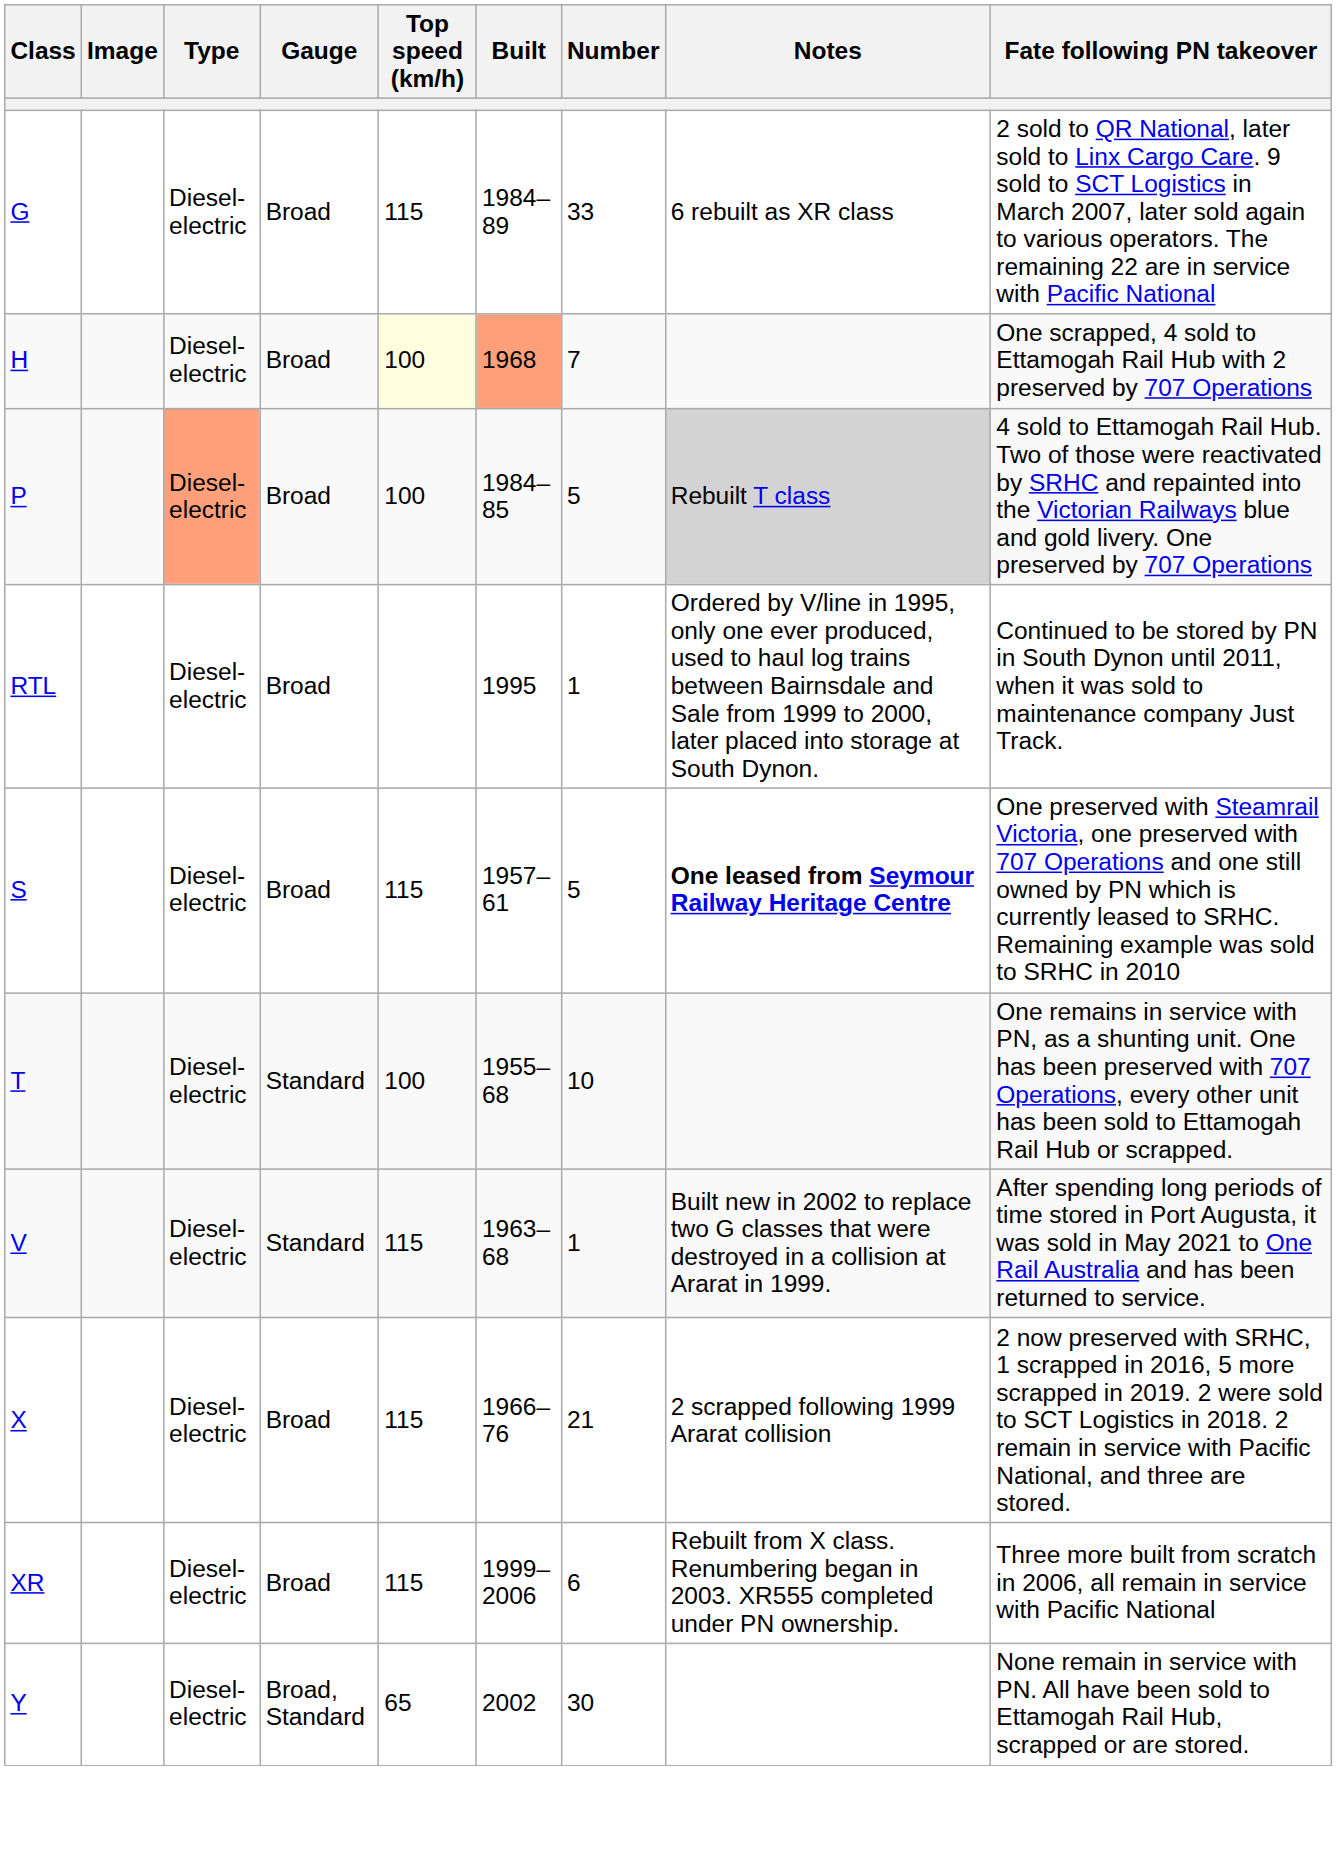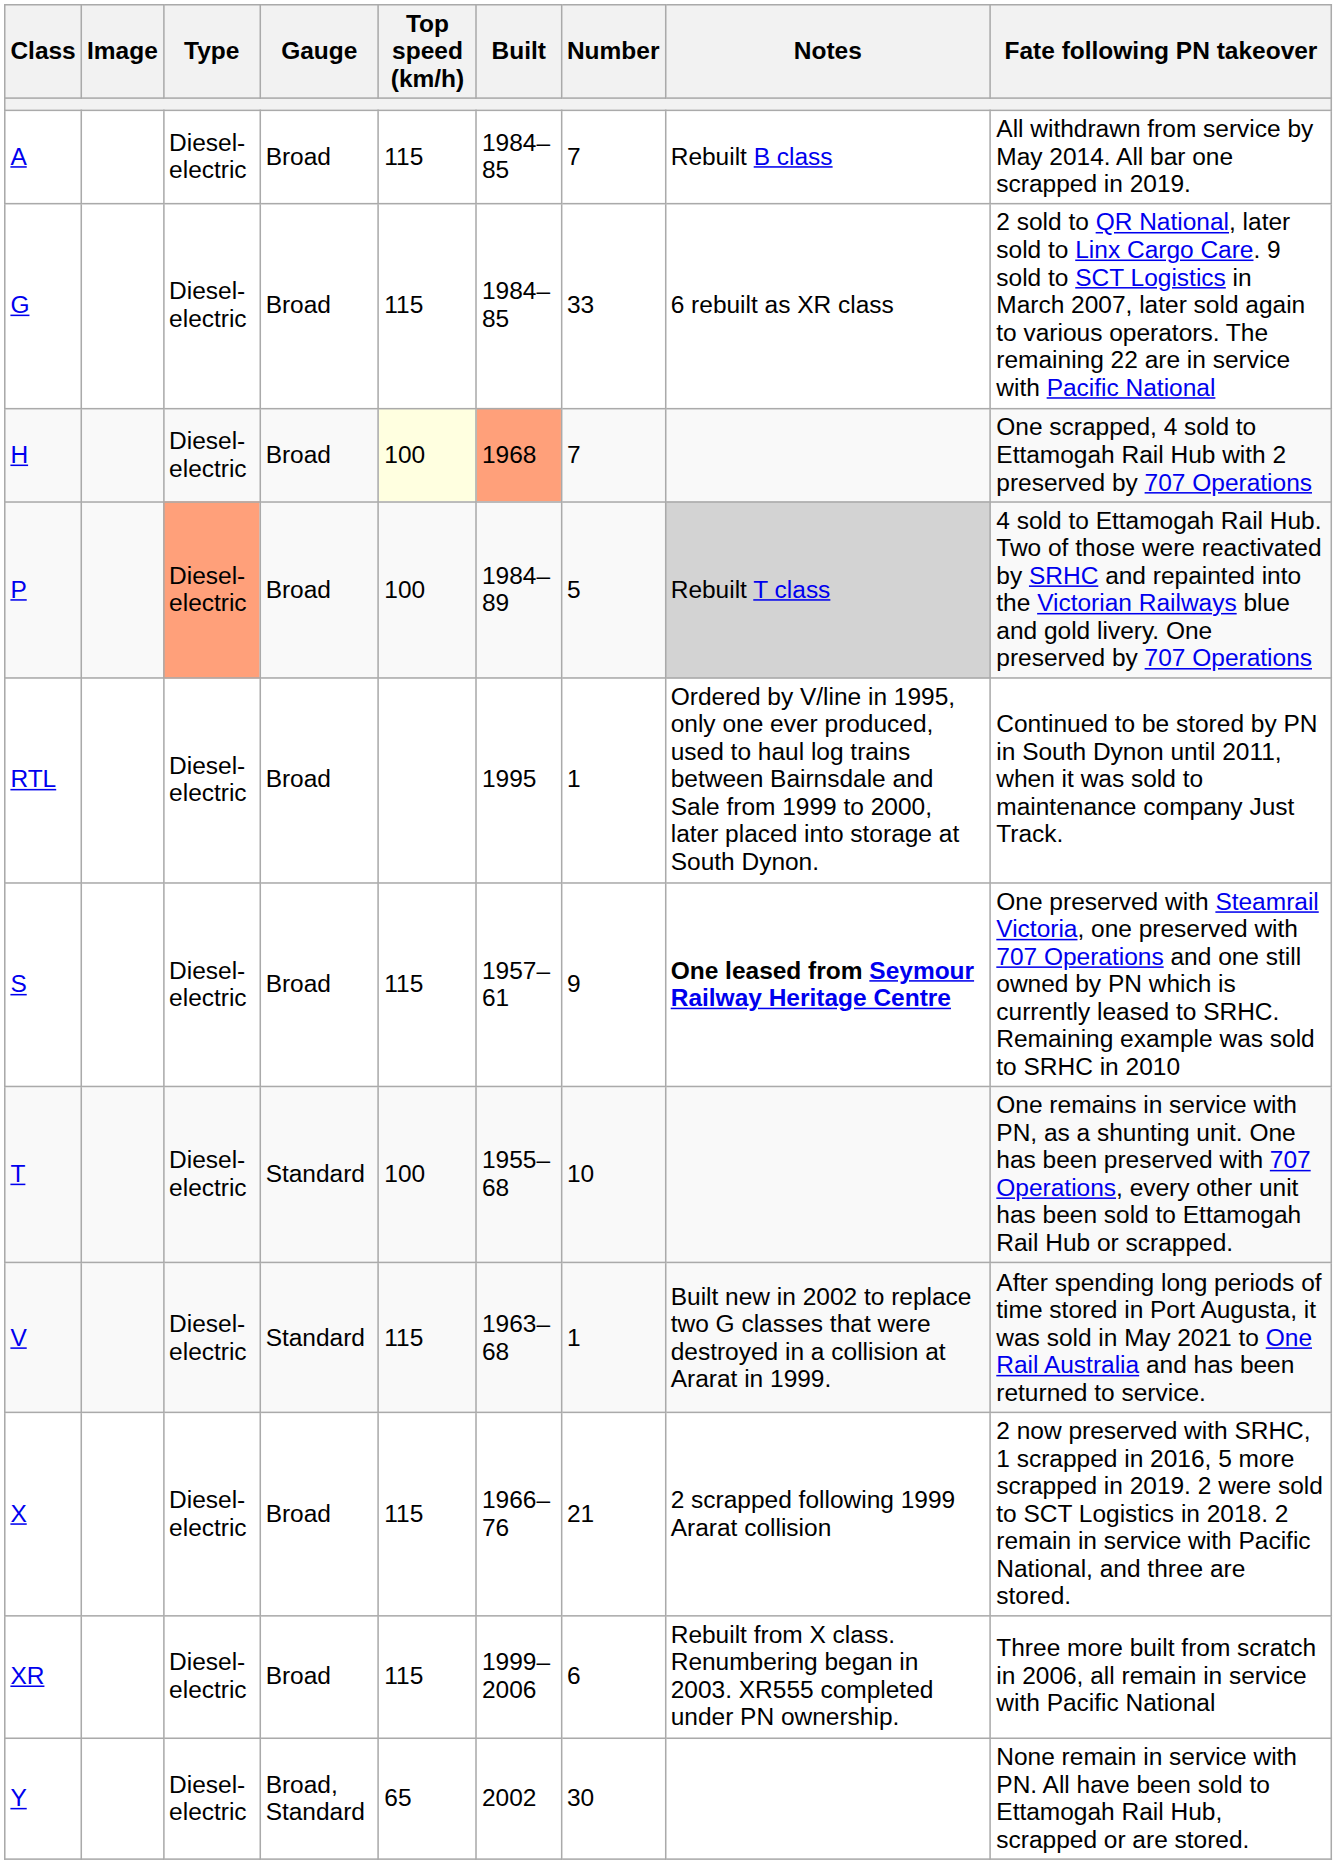+ row: A | Diesel-electric | Broad | 115 | 1984–85 | 7 | Rebuilt B class | All withdrawn from service by May 2014. All bar one scrapped in 2019.
G | Built: 1984–89 -> 1984–85
P | Built: 1984–85 -> 1984–89
S | Number: 5 -> 9
